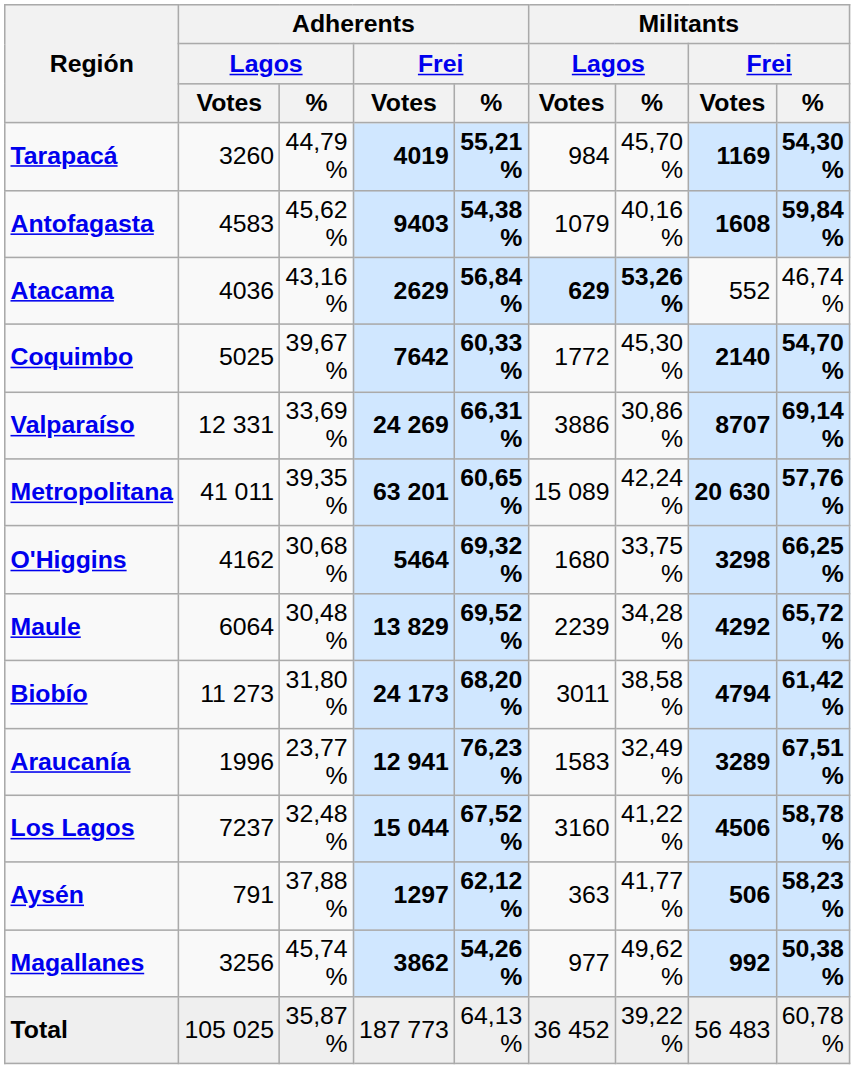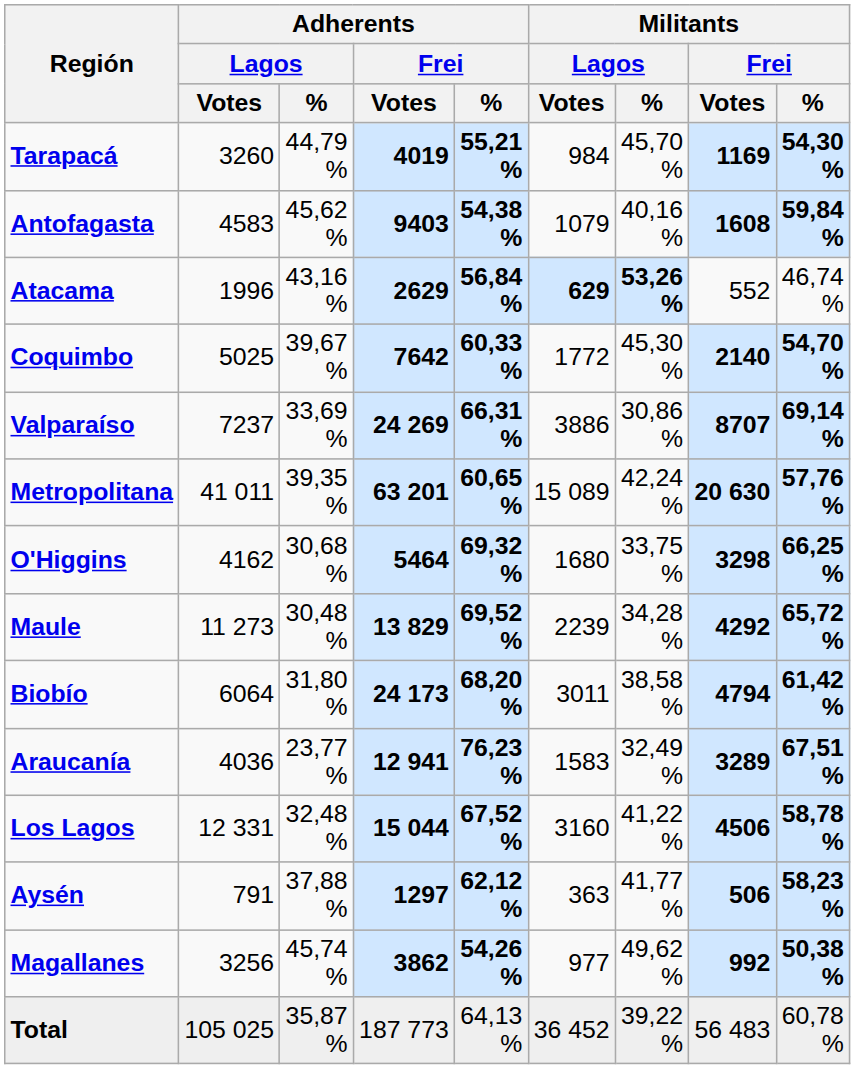Atacama | Adherents / Lagos / Votes: 4036 -> 1996
Valparaíso | Adherents / Lagos / Votes: 12 331 -> 7237
Maule | Adherents / Lagos / Votes: 6064 -> 11 273
Biobío | Adherents / Lagos / Votes: 11 273 -> 6064
Araucanía | Adherents / Lagos / Votes: 1996 -> 4036
Los Lagos | Adherents / Lagos / Votes: 7237 -> 12 331
